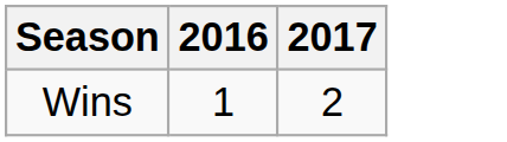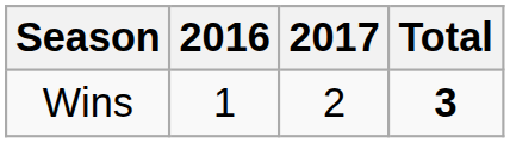+ column: Total | 3
